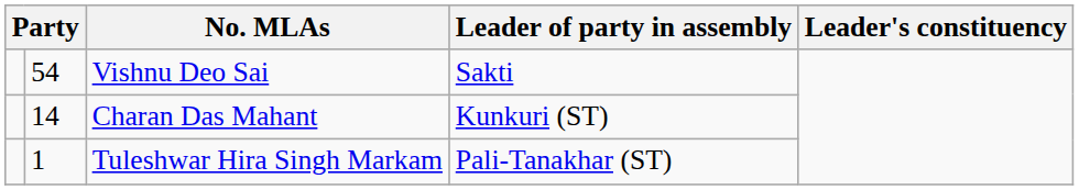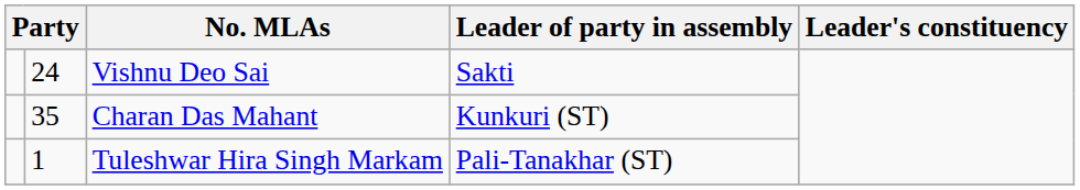Vishnu Deo Sai | column 2: 54 -> 24
Charan Das Mahant | column 2: 14 -> 35
